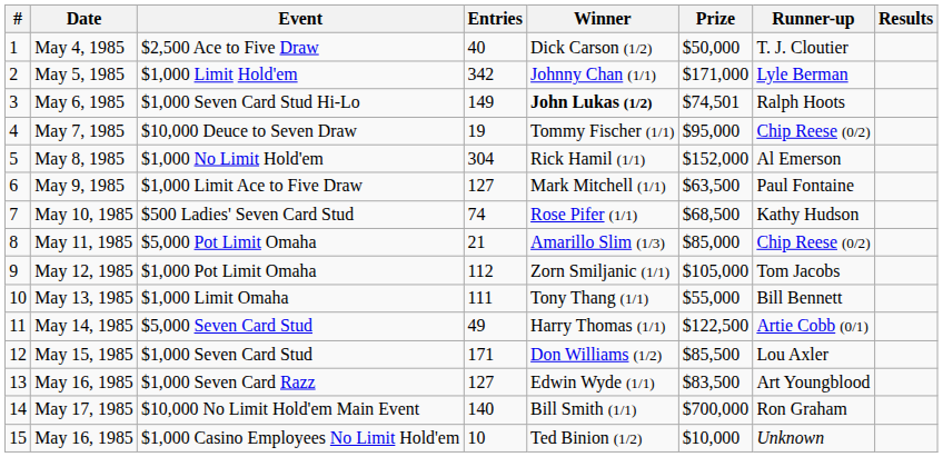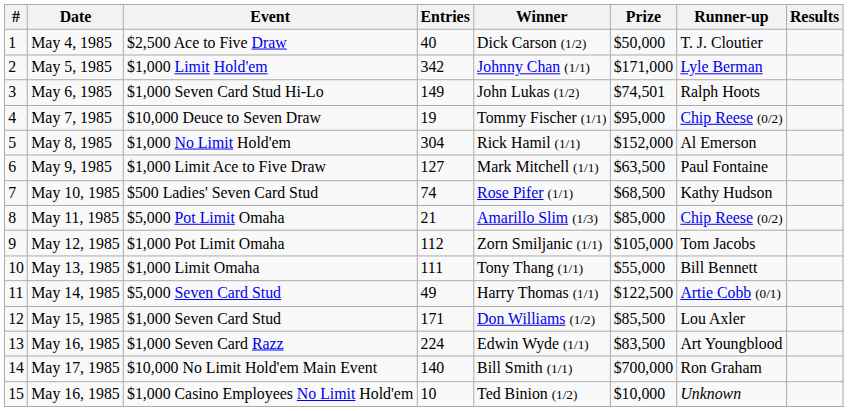$1,000 Seven Card Stud Hi-Lo | Winner: bold -> normal
$1,000 Seven Card Razz | Entries: 127 -> 224
